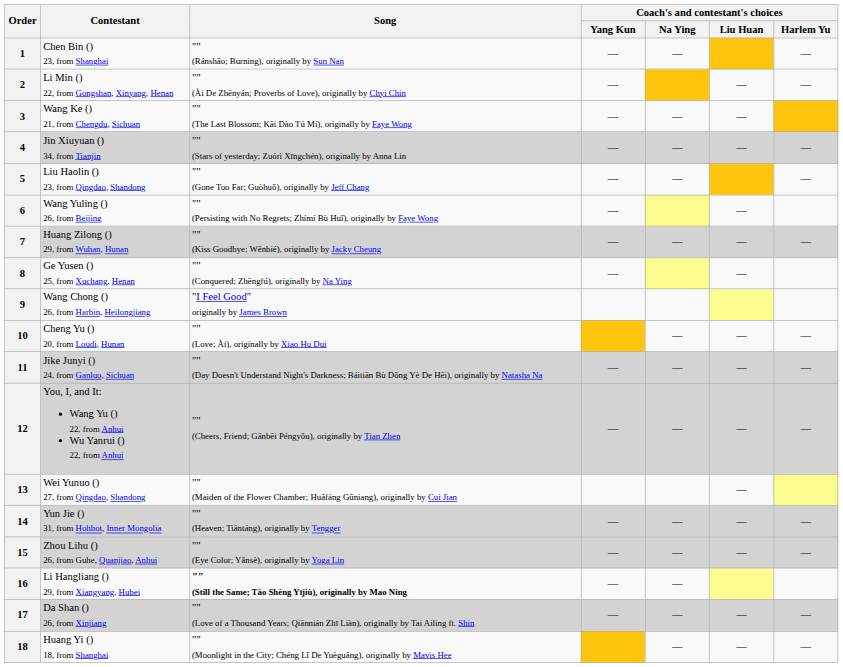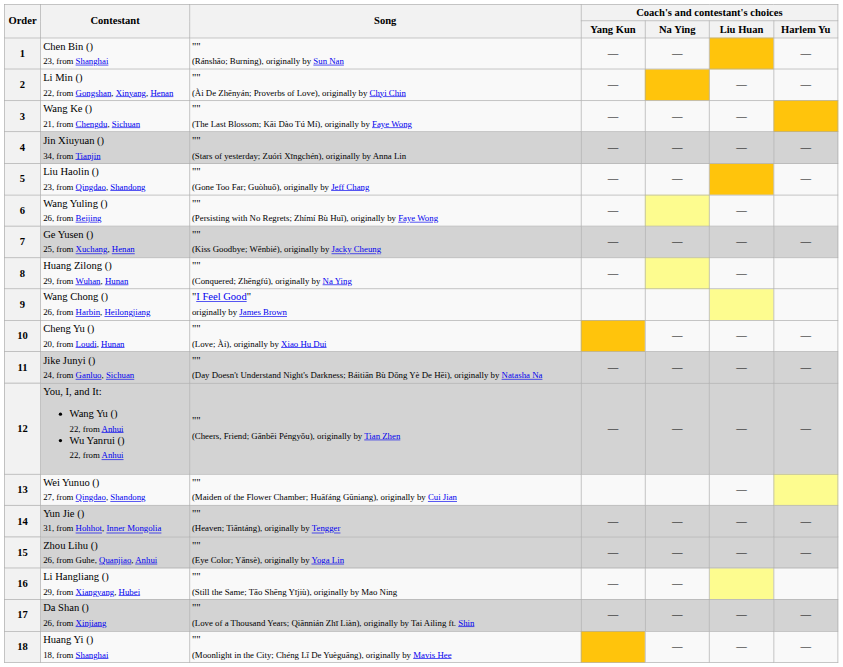7 | Contestant: Huang Zilong () 29, from Wuhan, Hunan -> Ge Yusen () 25, from Xuchang, Henan
8 | Contestant: Ge Yusen () 25, from Xuchang, Henan -> Huang Zilong () 29, from Wuhan, Hunan
16 | Song: bold -> normal
